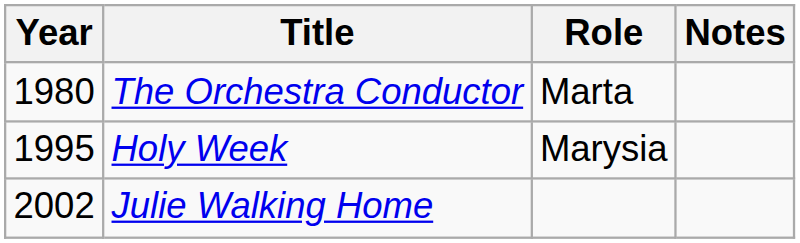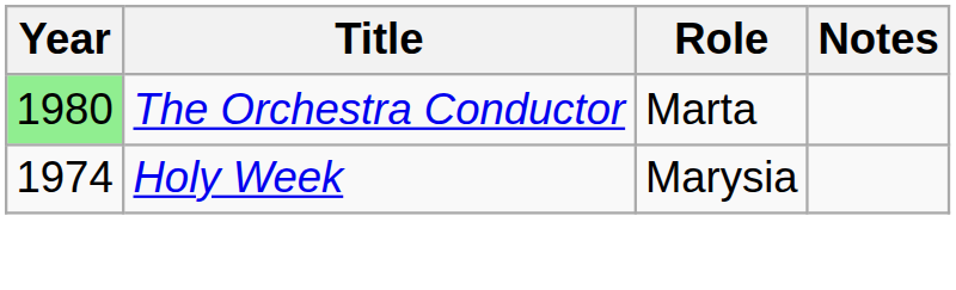The Orchestra Conductor | Year: no background -> lightgreen background
Holy Week | Year: 1995 -> 1974
- row: 2002 | Julie Walking Home
